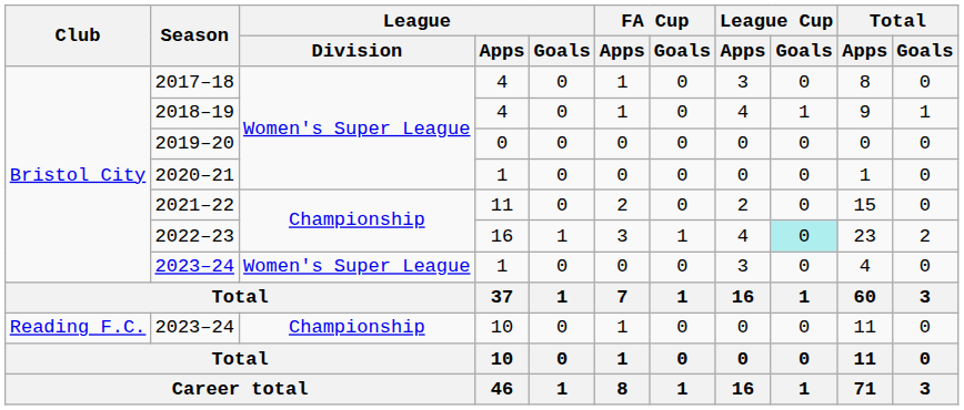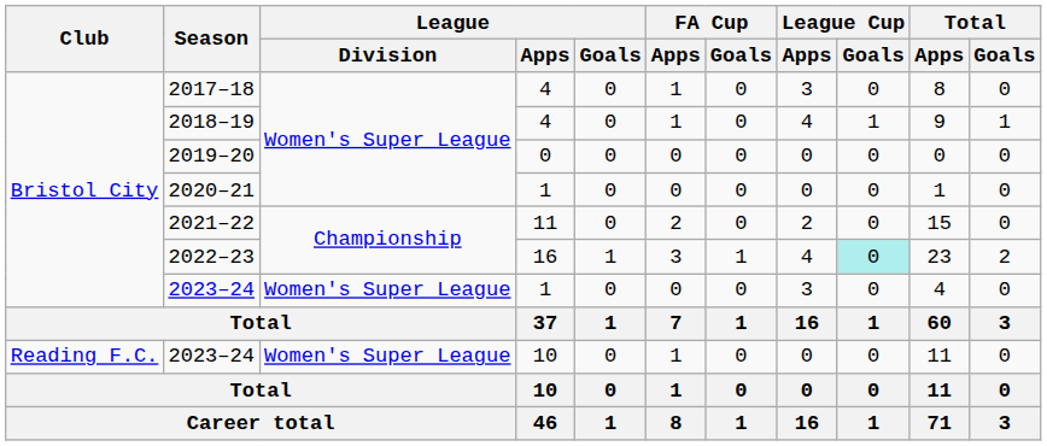2023–24 / 10 | League / Division: Championship -> Women's Super League
